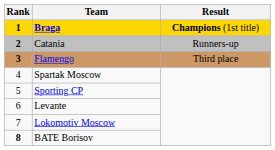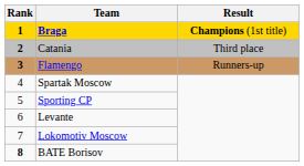Catania | Result: Runners-up -> Third place
Flamengo | Result: Third place -> Runners-up
